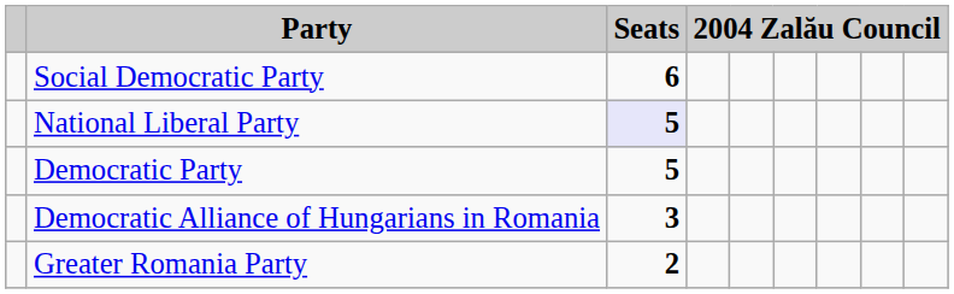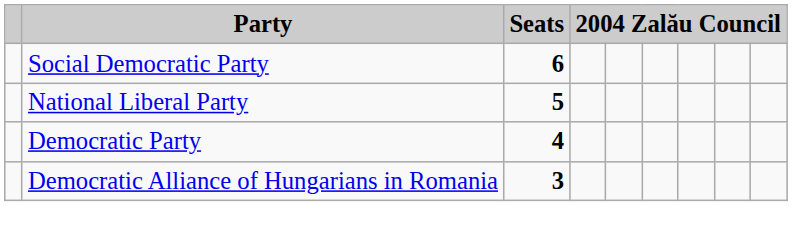National Liberal Party | Seats: lavender background -> no background
Democratic Party | Seats: 5 -> 4
- row: Greater Romania Party | 2
